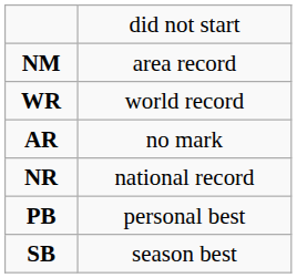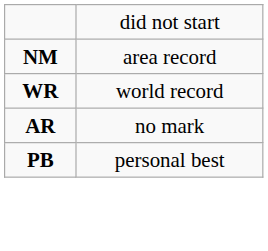- row: NR | national record
- row: SB | season best
